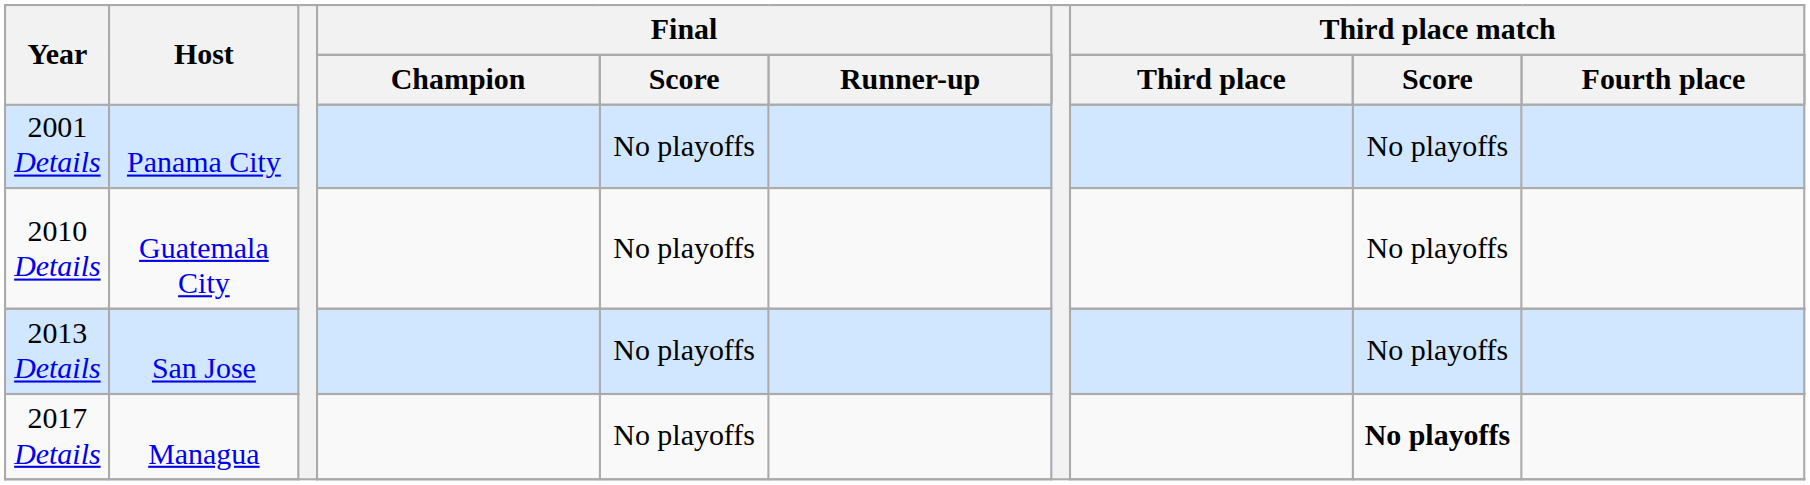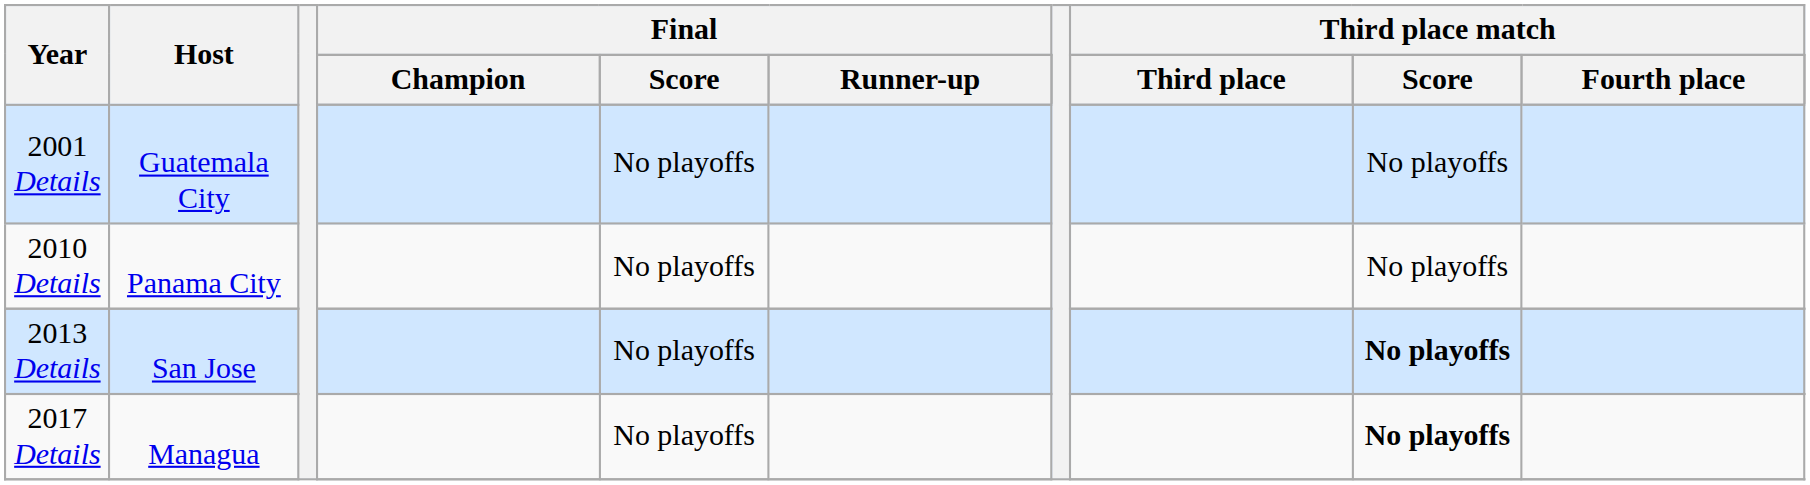2001 Details | Host: Panama City -> Guatemala City
2010 Details | Host: Guatemala City -> Panama City
2013 Details | Third place match / Score: normal -> bold
